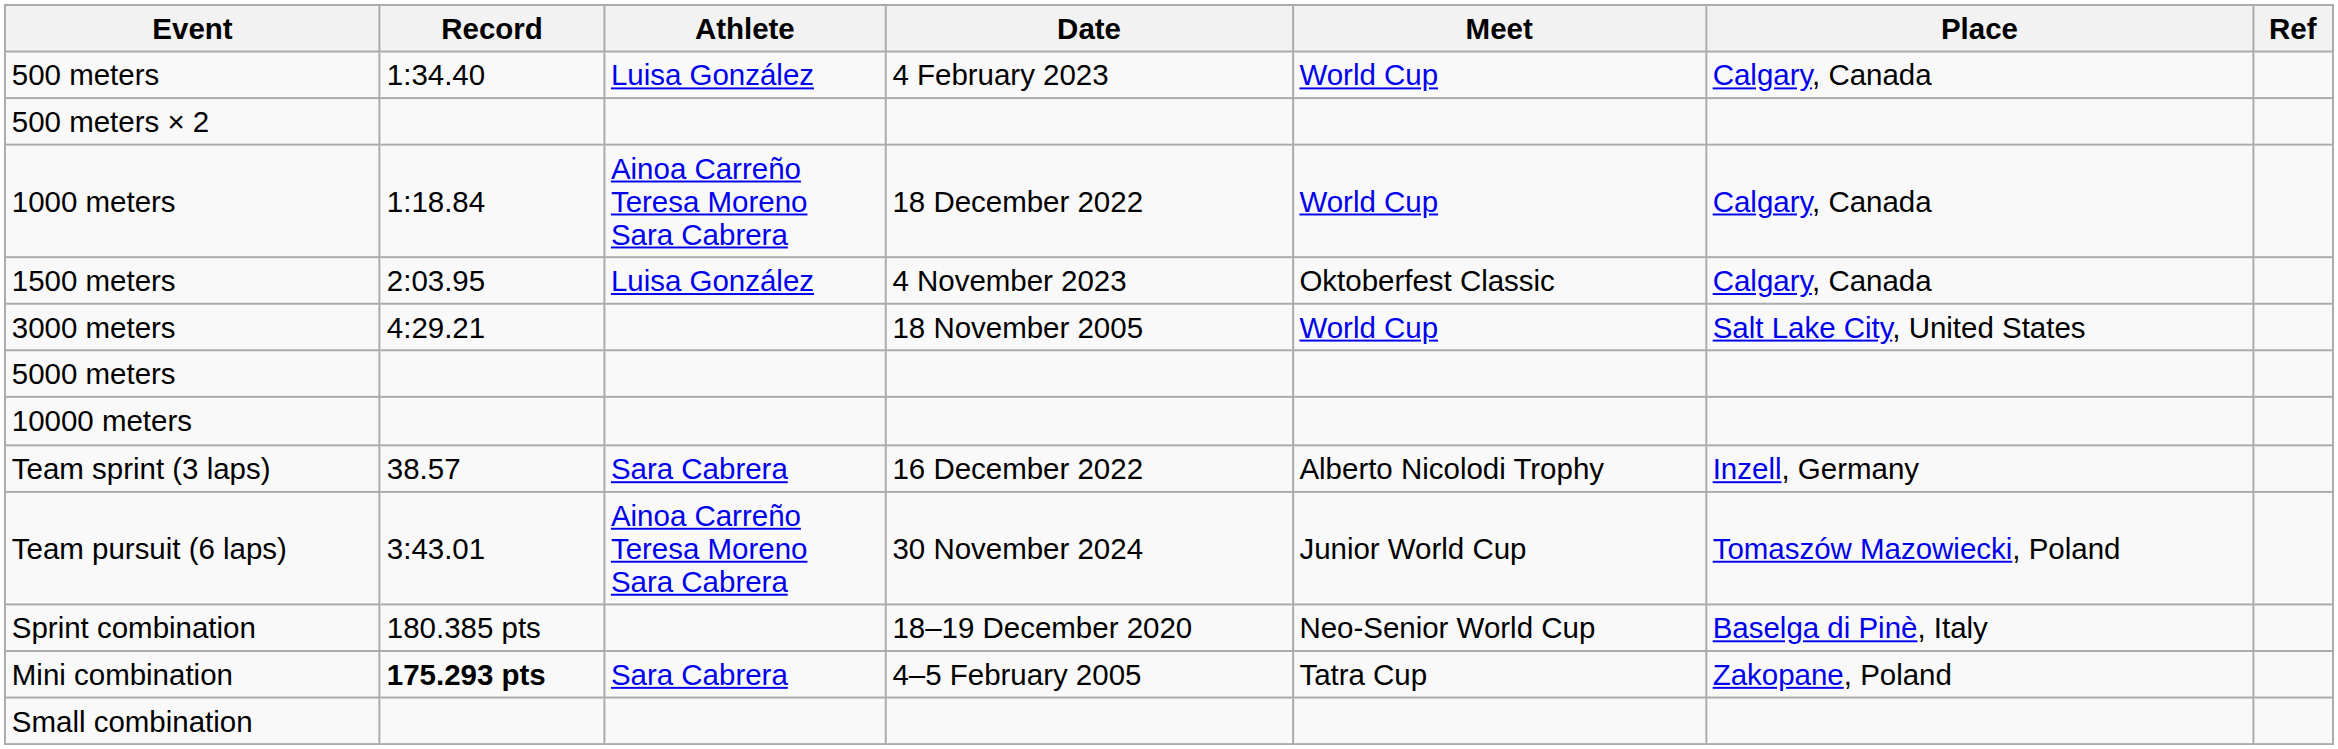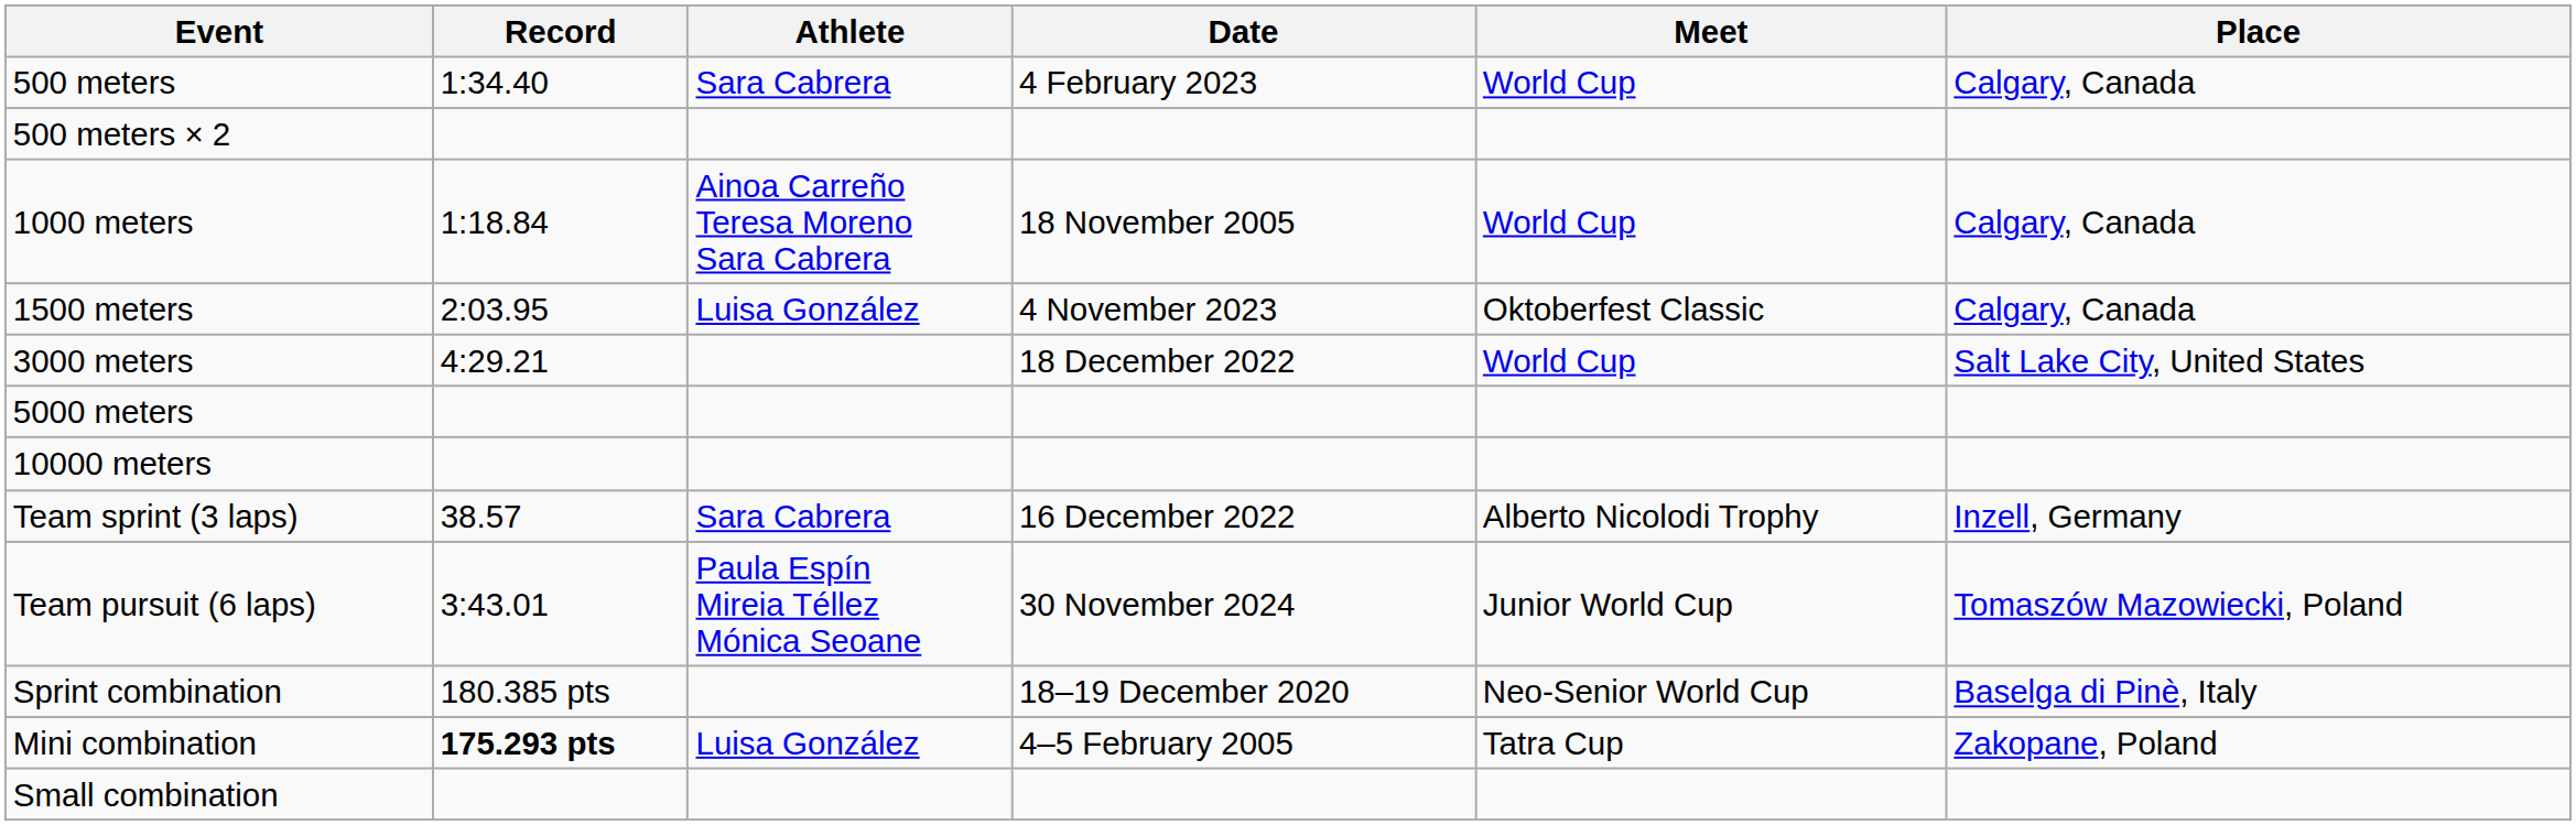- column: Ref
500 meters | Athlete: Luisa González -> Sara Cabrera
1000 meters | Date: 18 December 2022 -> 18 November 2005
3000 meters | Date: 18 November 2005 -> 18 December 2022
Team pursuit (6 laps) | Athlete: Ainoa Carreño Teresa Moreno Sara Cabrera -> Paula Espín Mireia Téllez Mónica Seoane
Mini combination | Athlete: Sara Cabrera -> Luisa González
